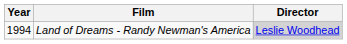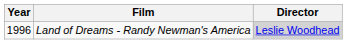Land of Dreams - Randy Newman's America | Year: 1994 -> 1996
